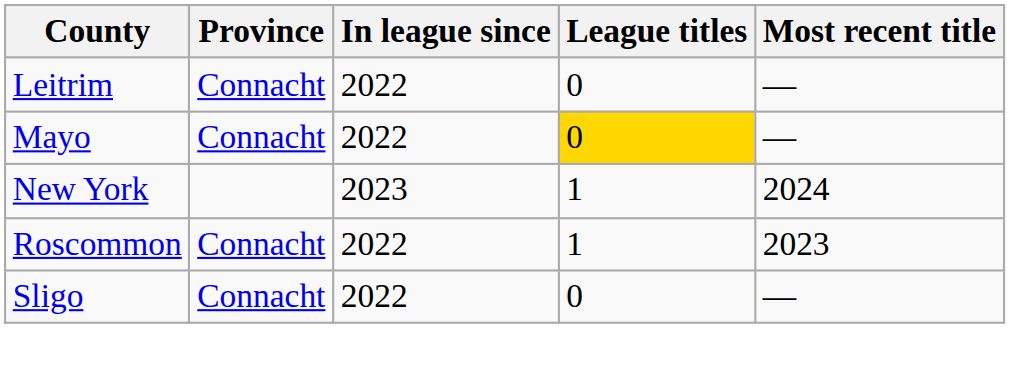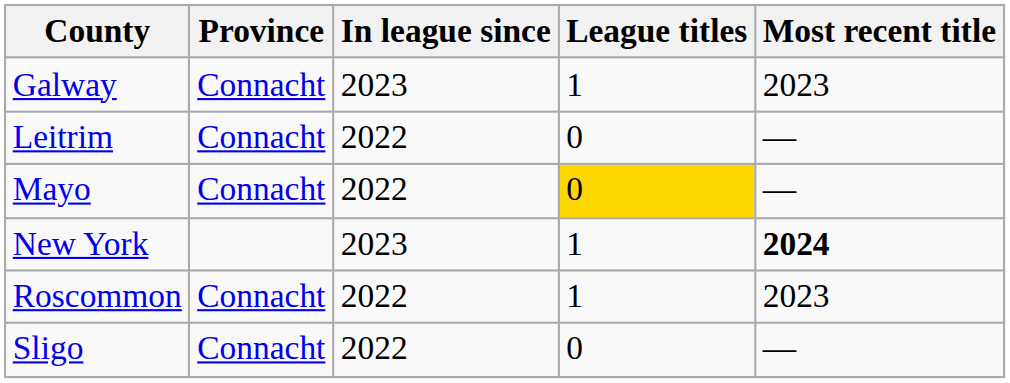+ row: Galway | Connacht | 2023 | 1 | 2023
New York | Most recent title: normal -> bold
